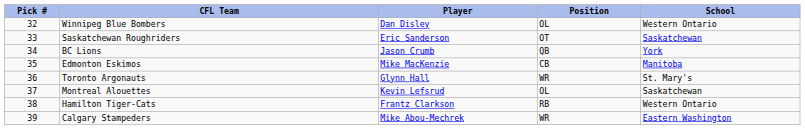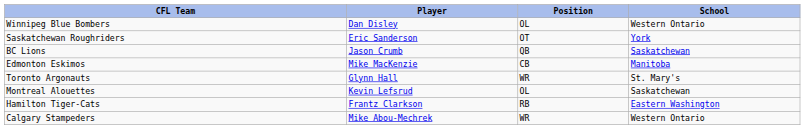- column: Pick # | 32 | 33 | 34 | 35 | 36 | 37 | 38 | 39
Saskatchewan Roughriders | School: Saskatchewan -> York
BC Lions | School: York -> Saskatchewan
Hamilton Tiger-Cats | School: Western Ontario -> Eastern Washington
Calgary Stampeders | School: Eastern Washington -> Western Ontario
